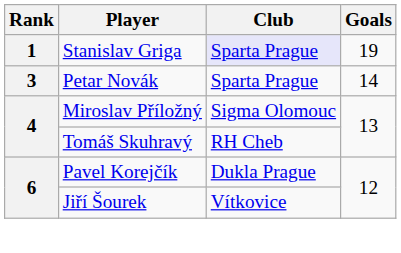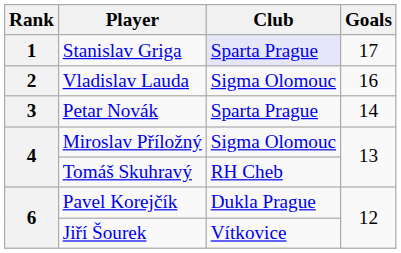Stanislav Griga | Goals: 19 -> 17
+ row: 2 | Vladislav Lauda | Sigma Olomouc | 16
